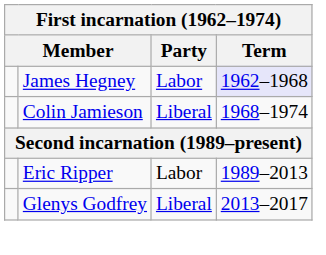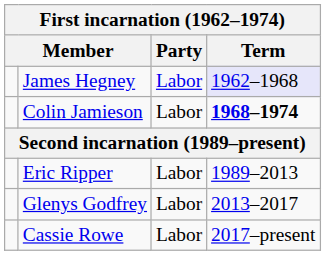Colin Jamieson | Party: Liberal -> Labor
Colin Jamieson | Term: normal -> bold
Glenys Godfrey | Party: Liberal -> Labor
+ row: Cassie Rowe | Labor | 2017–present
